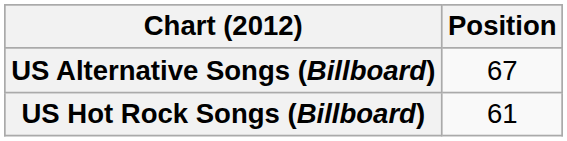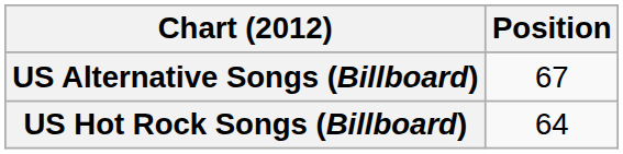US Hot Rock Songs (Billboard) | Position: 61 -> 64
